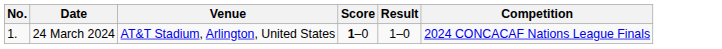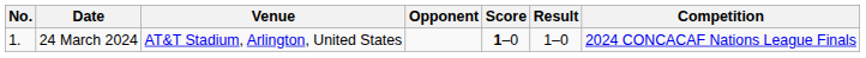+ column: Opponent
